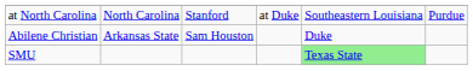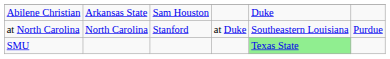rows swapped: at North Carolina <-> Abilene Christian
